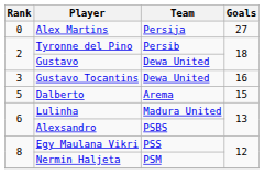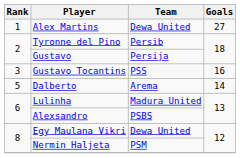Alex Martins | Rank: 0 -> 1
Alex Martins | Team: Persija -> Dewa United
Gustavo | Team: Dewa United -> Persija
Gustavo Tocantins | Team: Dewa United -> PSS
Dalberto | Goals: 15 -> 14
Egy Maulana Vikri | Team: PSS -> Dewa United
